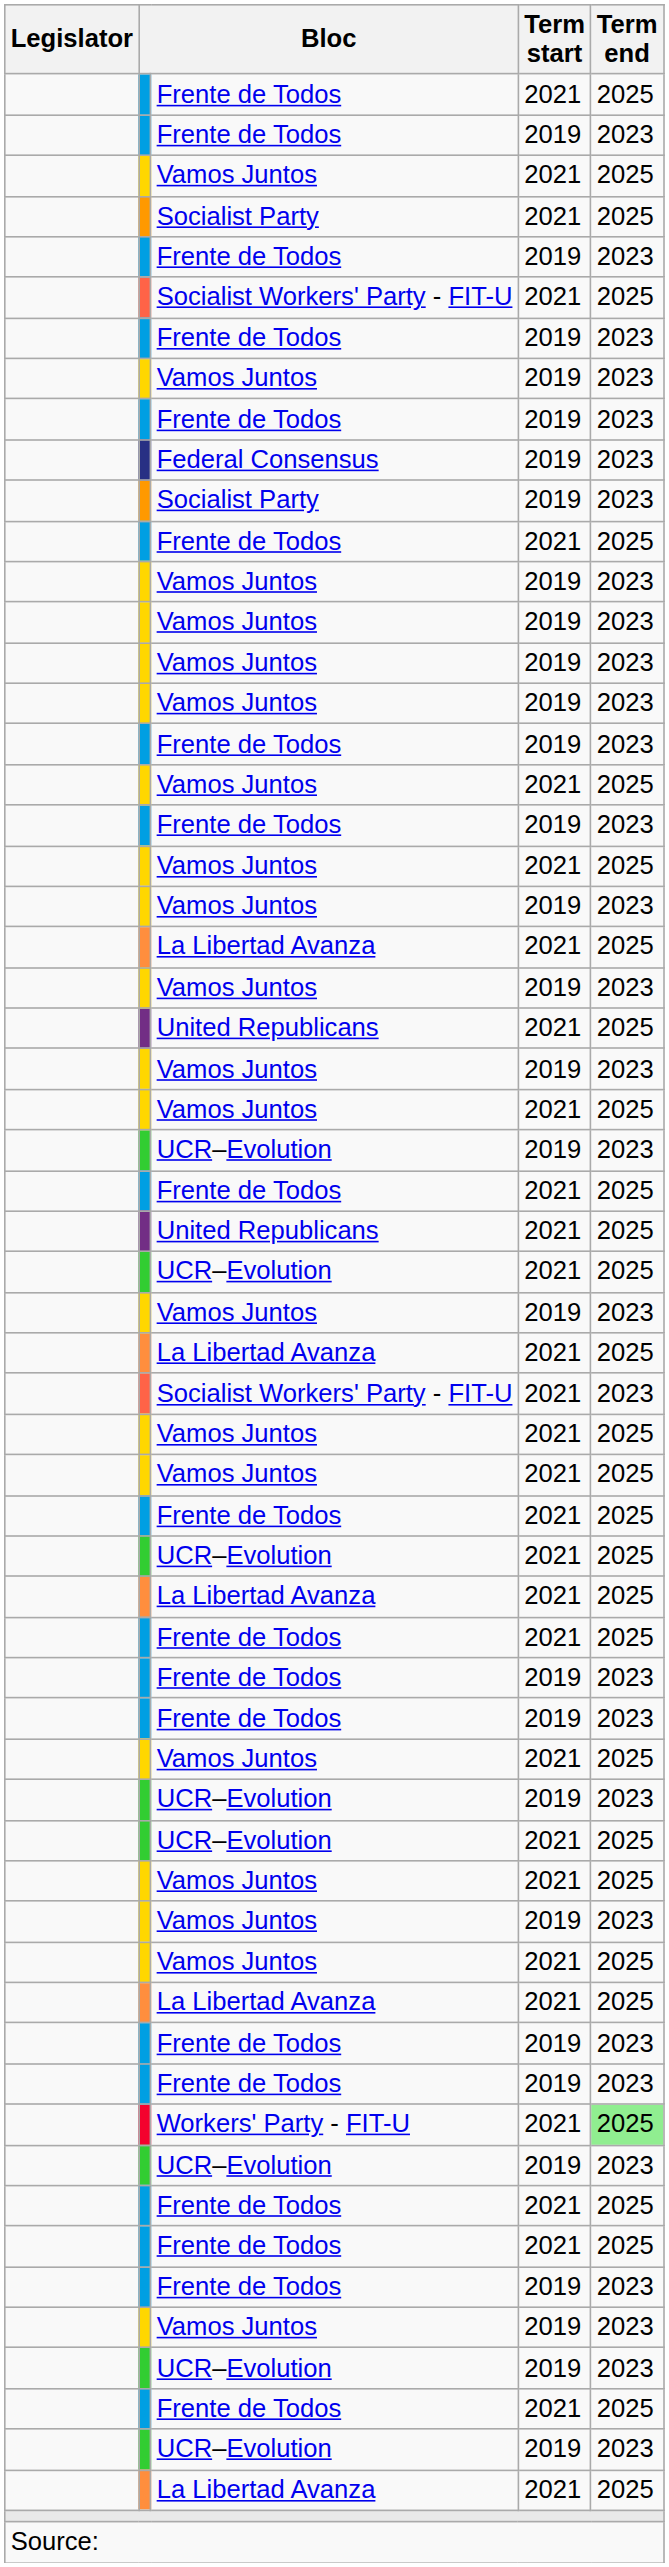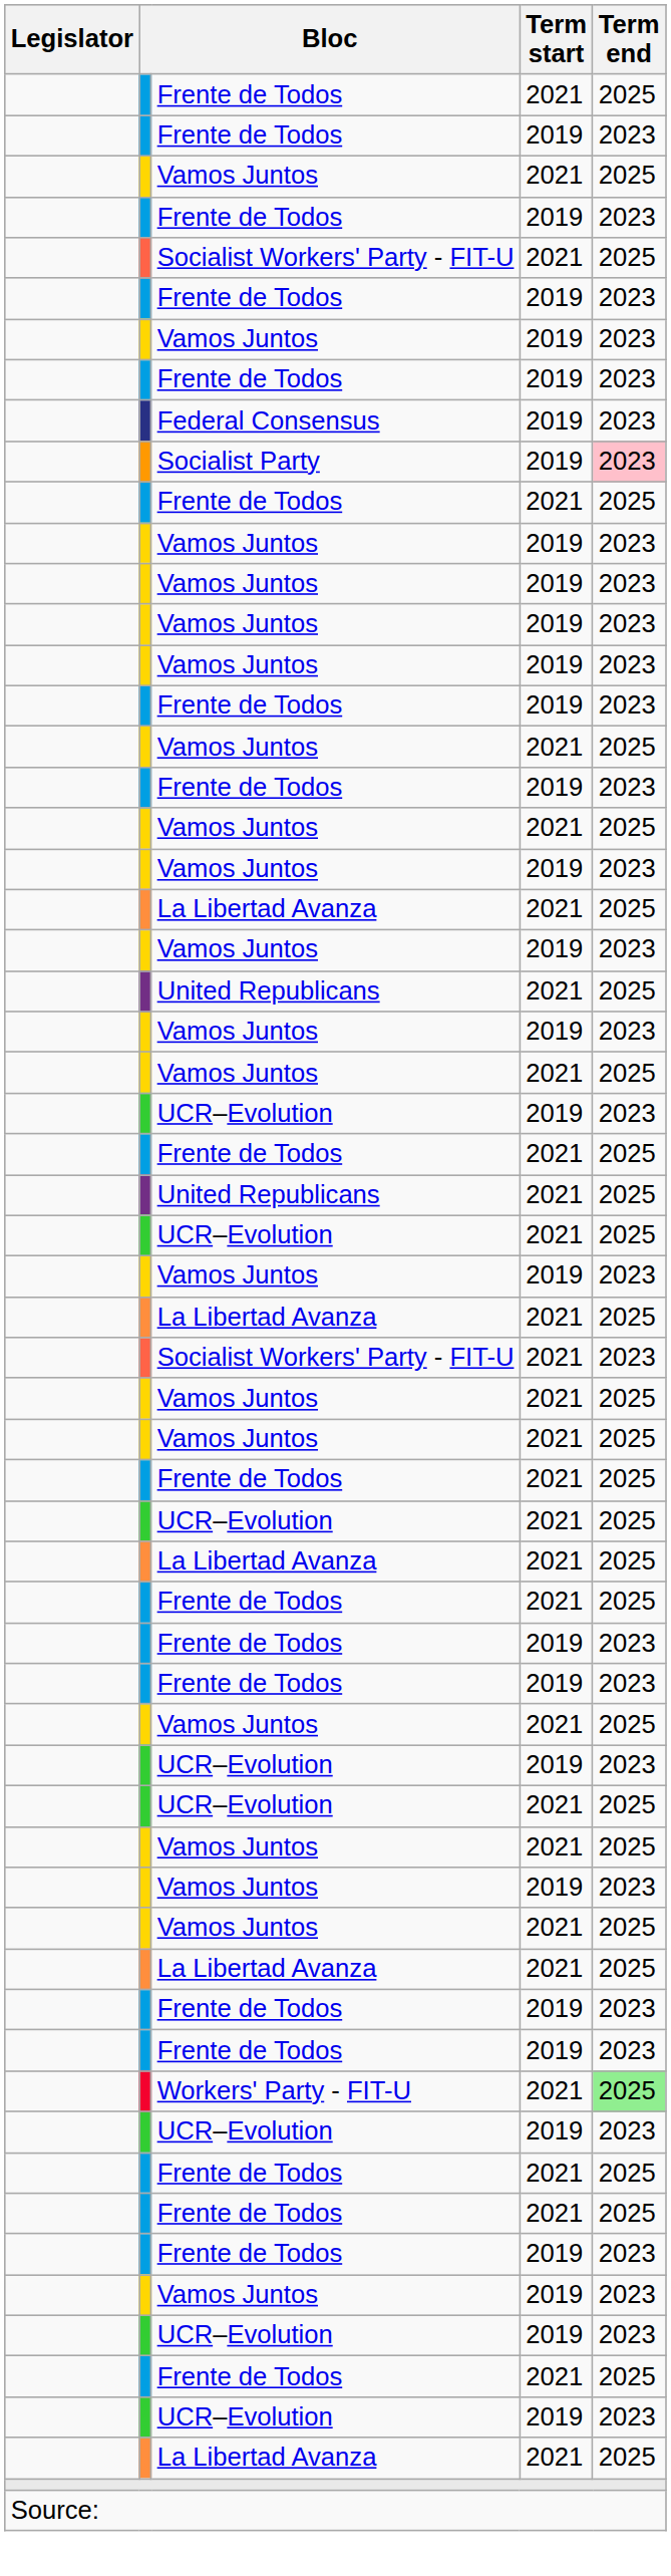- row: Socialist Party | 2021 | 2025
Socialist Party / 2019 | Term end: no background -> pink background
